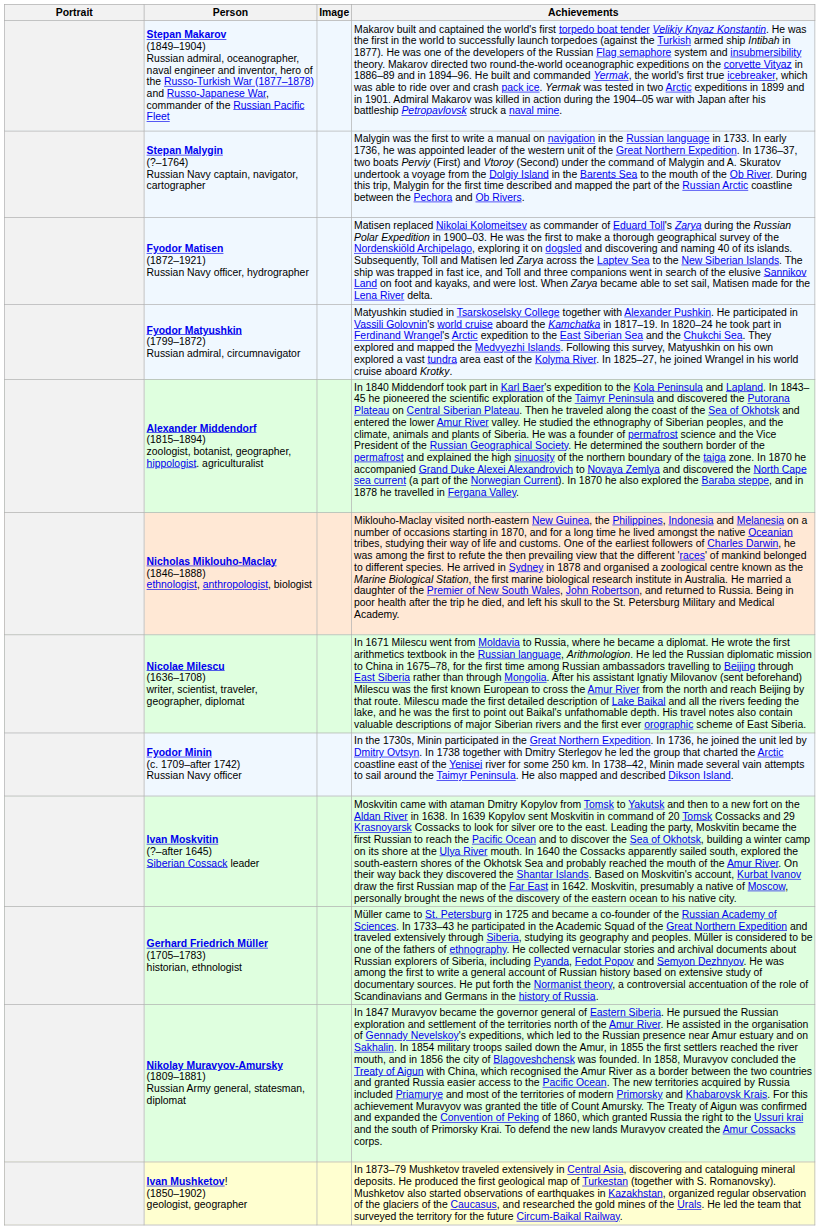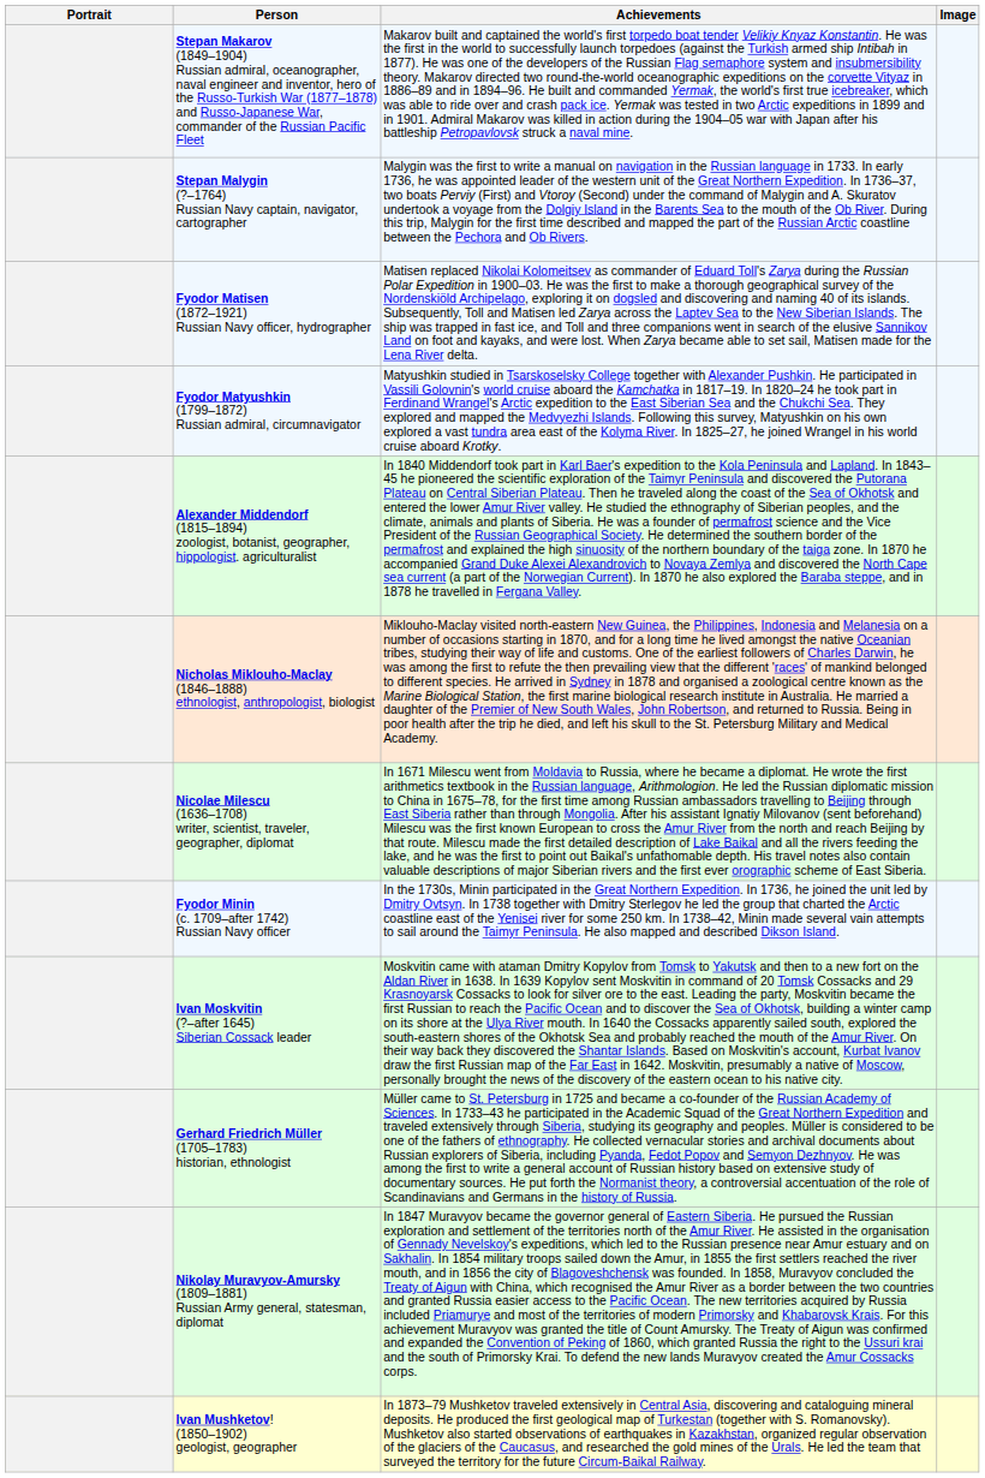columns swapped: Achievements <-> Image
